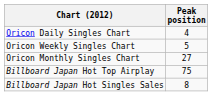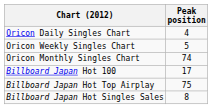Oricon Monthly Singles Chart | Peak position: 27 -> 74
+ row: Billboard Japan Hot 100 | 17
